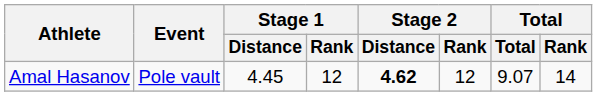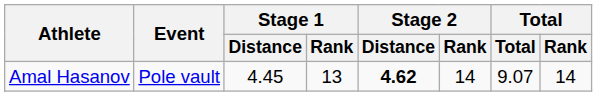Amal Hasanov | Stage 1 / Rank: 12 -> 13
Amal Hasanov | Stage 2 / Rank: 12 -> 14
